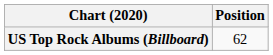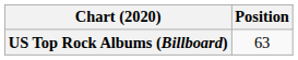US Top Rock Albums (Billboard) | Position: 62 -> 63
